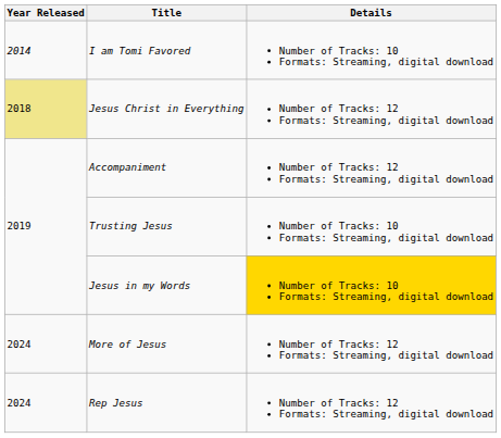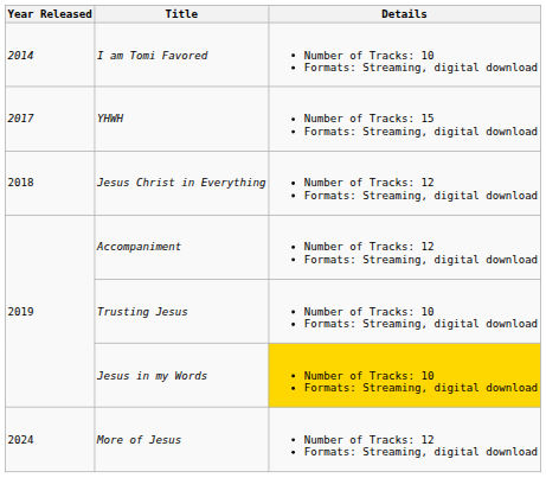+ row: 2017 | YHWH | Number of Tracks: 15 Formats: Streaming, digital download
Jesus Christ in Everything | Year Released: khaki background -> no background
- row: 2024 | Rep Jesus | Number of Tracks: 12 Formats: Streaming, digital download
